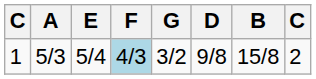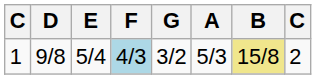columns swapped: D <-> A
1 | B: no background -> khaki background
